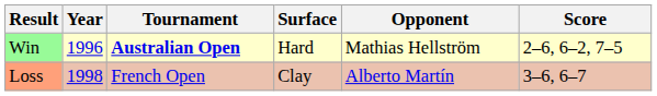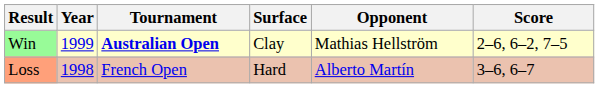Win | Year: 1996 -> 1999
Win | Surface: Hard -> Clay
Loss | Surface: Clay -> Hard
